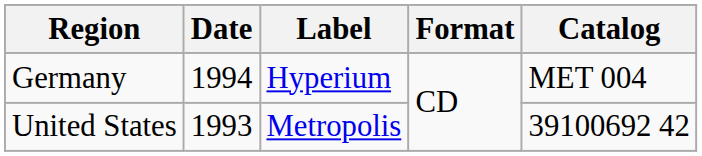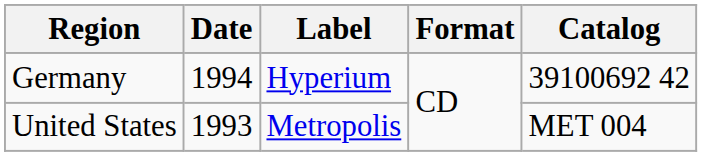Germany | Catalog: MET 004 -> 39100692 42
United States | Catalog: 39100692 42 -> MET 004
